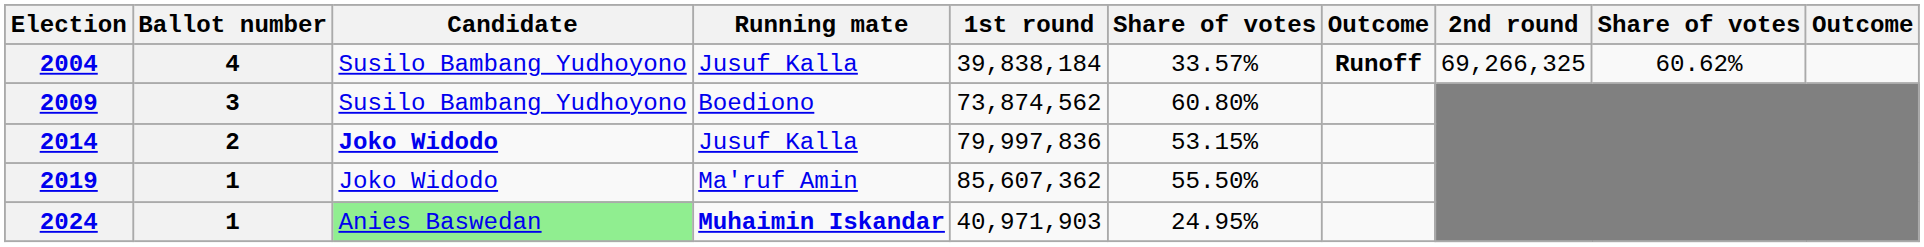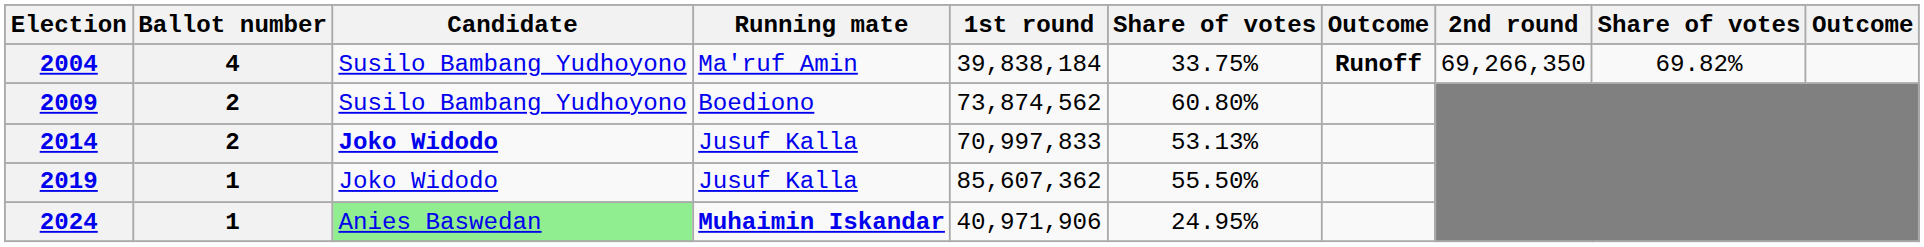2004 | Running mate: Jusuf Kalla -> Ma'ruf Amin
2004 | column 6: 33.57% -> 33.75%
2004 | 2nd round: 69,266,325 -> 69,266,350
2004 | column 9: 60.62% -> 69.82%
2009 | Ballot number: 3 -> 2
2014 | 1st round: 79,997,836 -> 70,997,833
2014 | column 6: 53.15% -> 53.13%
2019 | Running mate: Ma'ruf Amin -> Jusuf Kalla
2024 | 1st round: 40,971,903 -> 40,971,906
